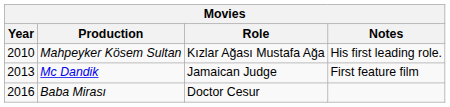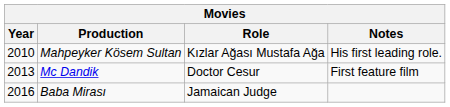Mc Dandik | Role: Jamaican Judge -> Doctor Cesur
Baba Mirası | Role: Doctor Cesur -> Jamaican Judge
